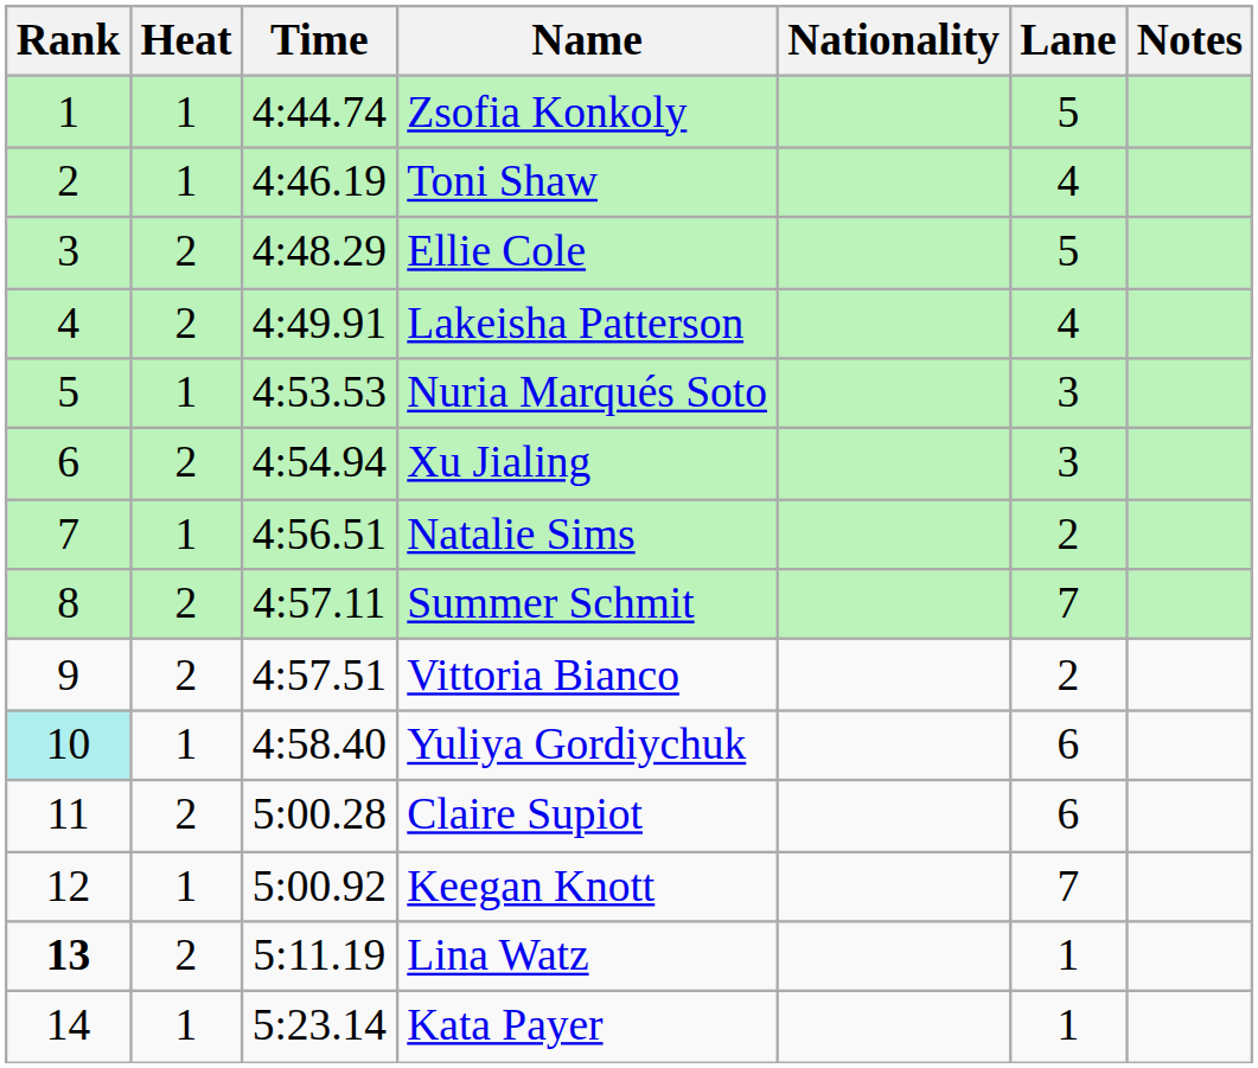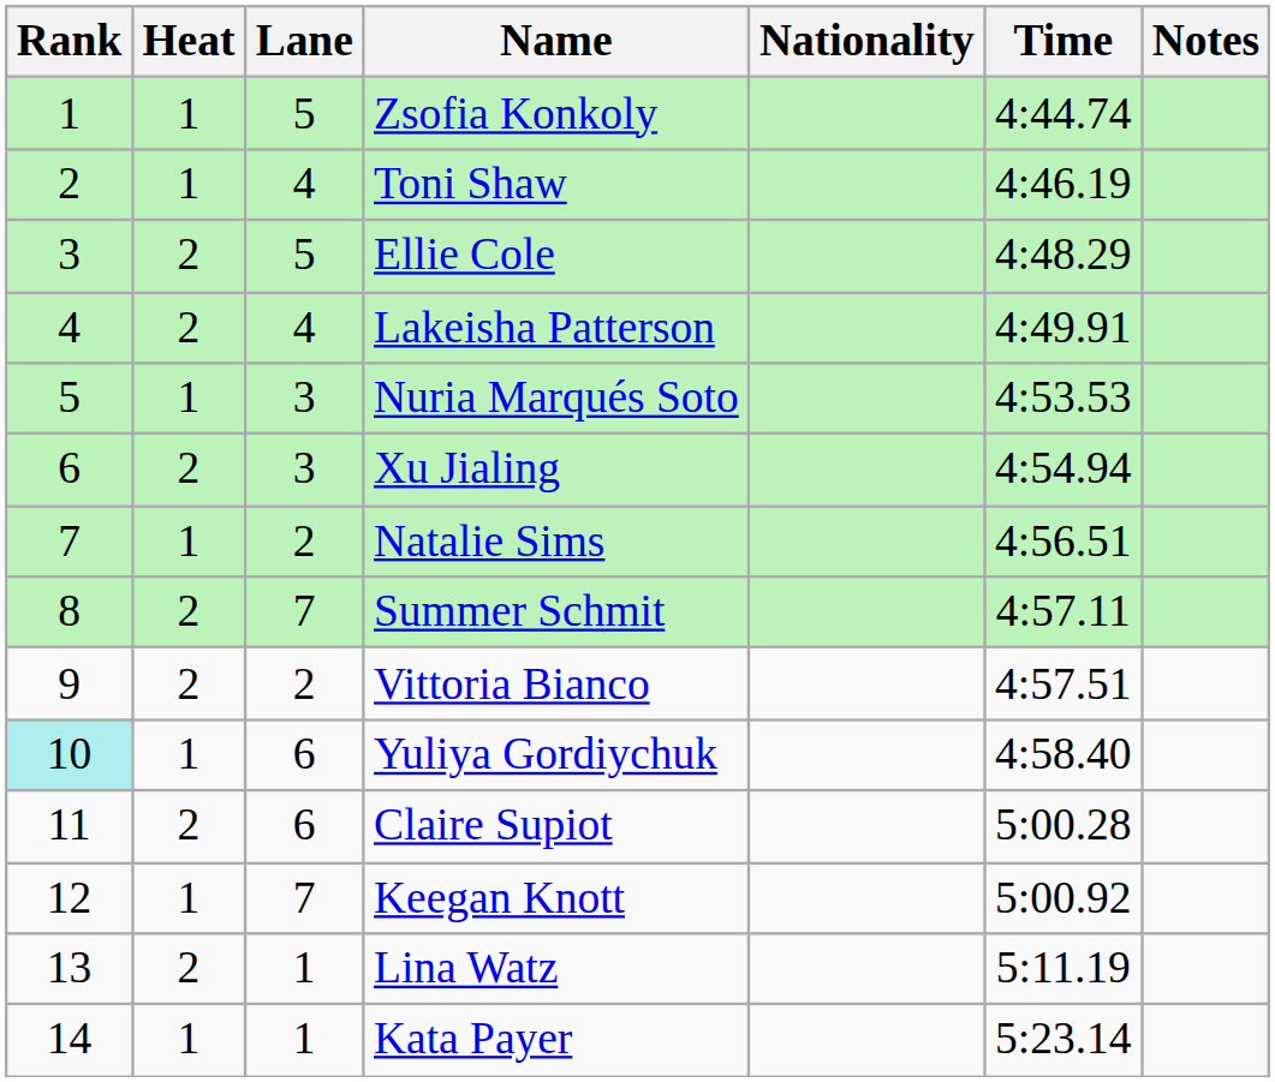columns swapped: Lane <-> Time
Lina Watz | Rank: bold -> normal
